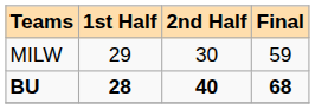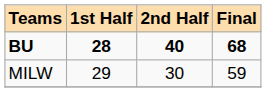rows swapped: MILW <-> BU
